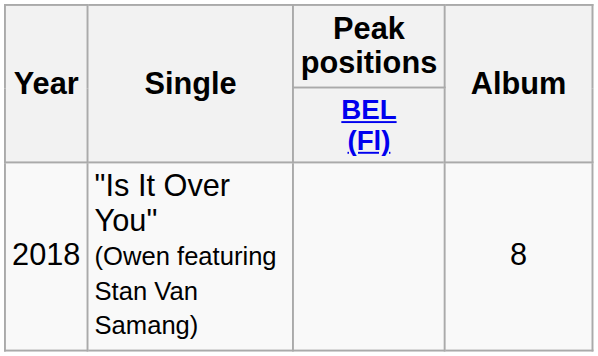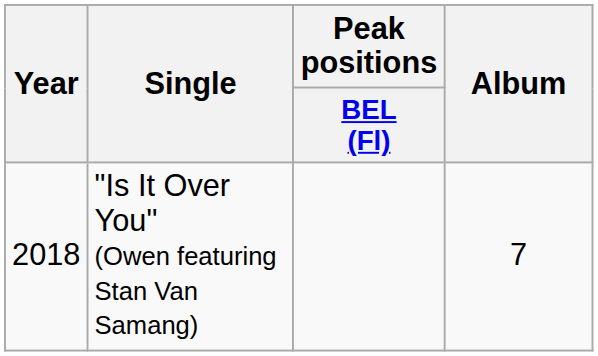"Is It Over You" (Owen featuring Stan Van Samang) | Album: 8 -> 7
